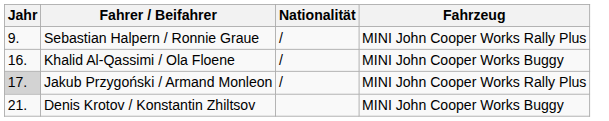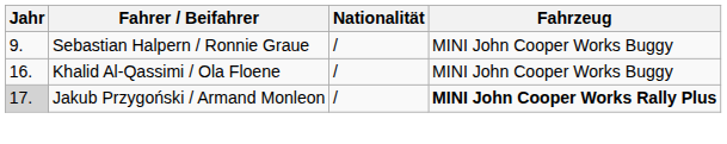Sebastian Halpern / Ronnie Graue | Fahrzeug: MINI John Cooper Works Rally Plus -> MINI John Cooper Works Buggy
Jakub Przygoński / Armand Monleon | Fahrzeug: normal -> bold
- row: 21. | Denis Krotov / Konstantin Zhiltsov | MINI John Cooper Works Buggy
